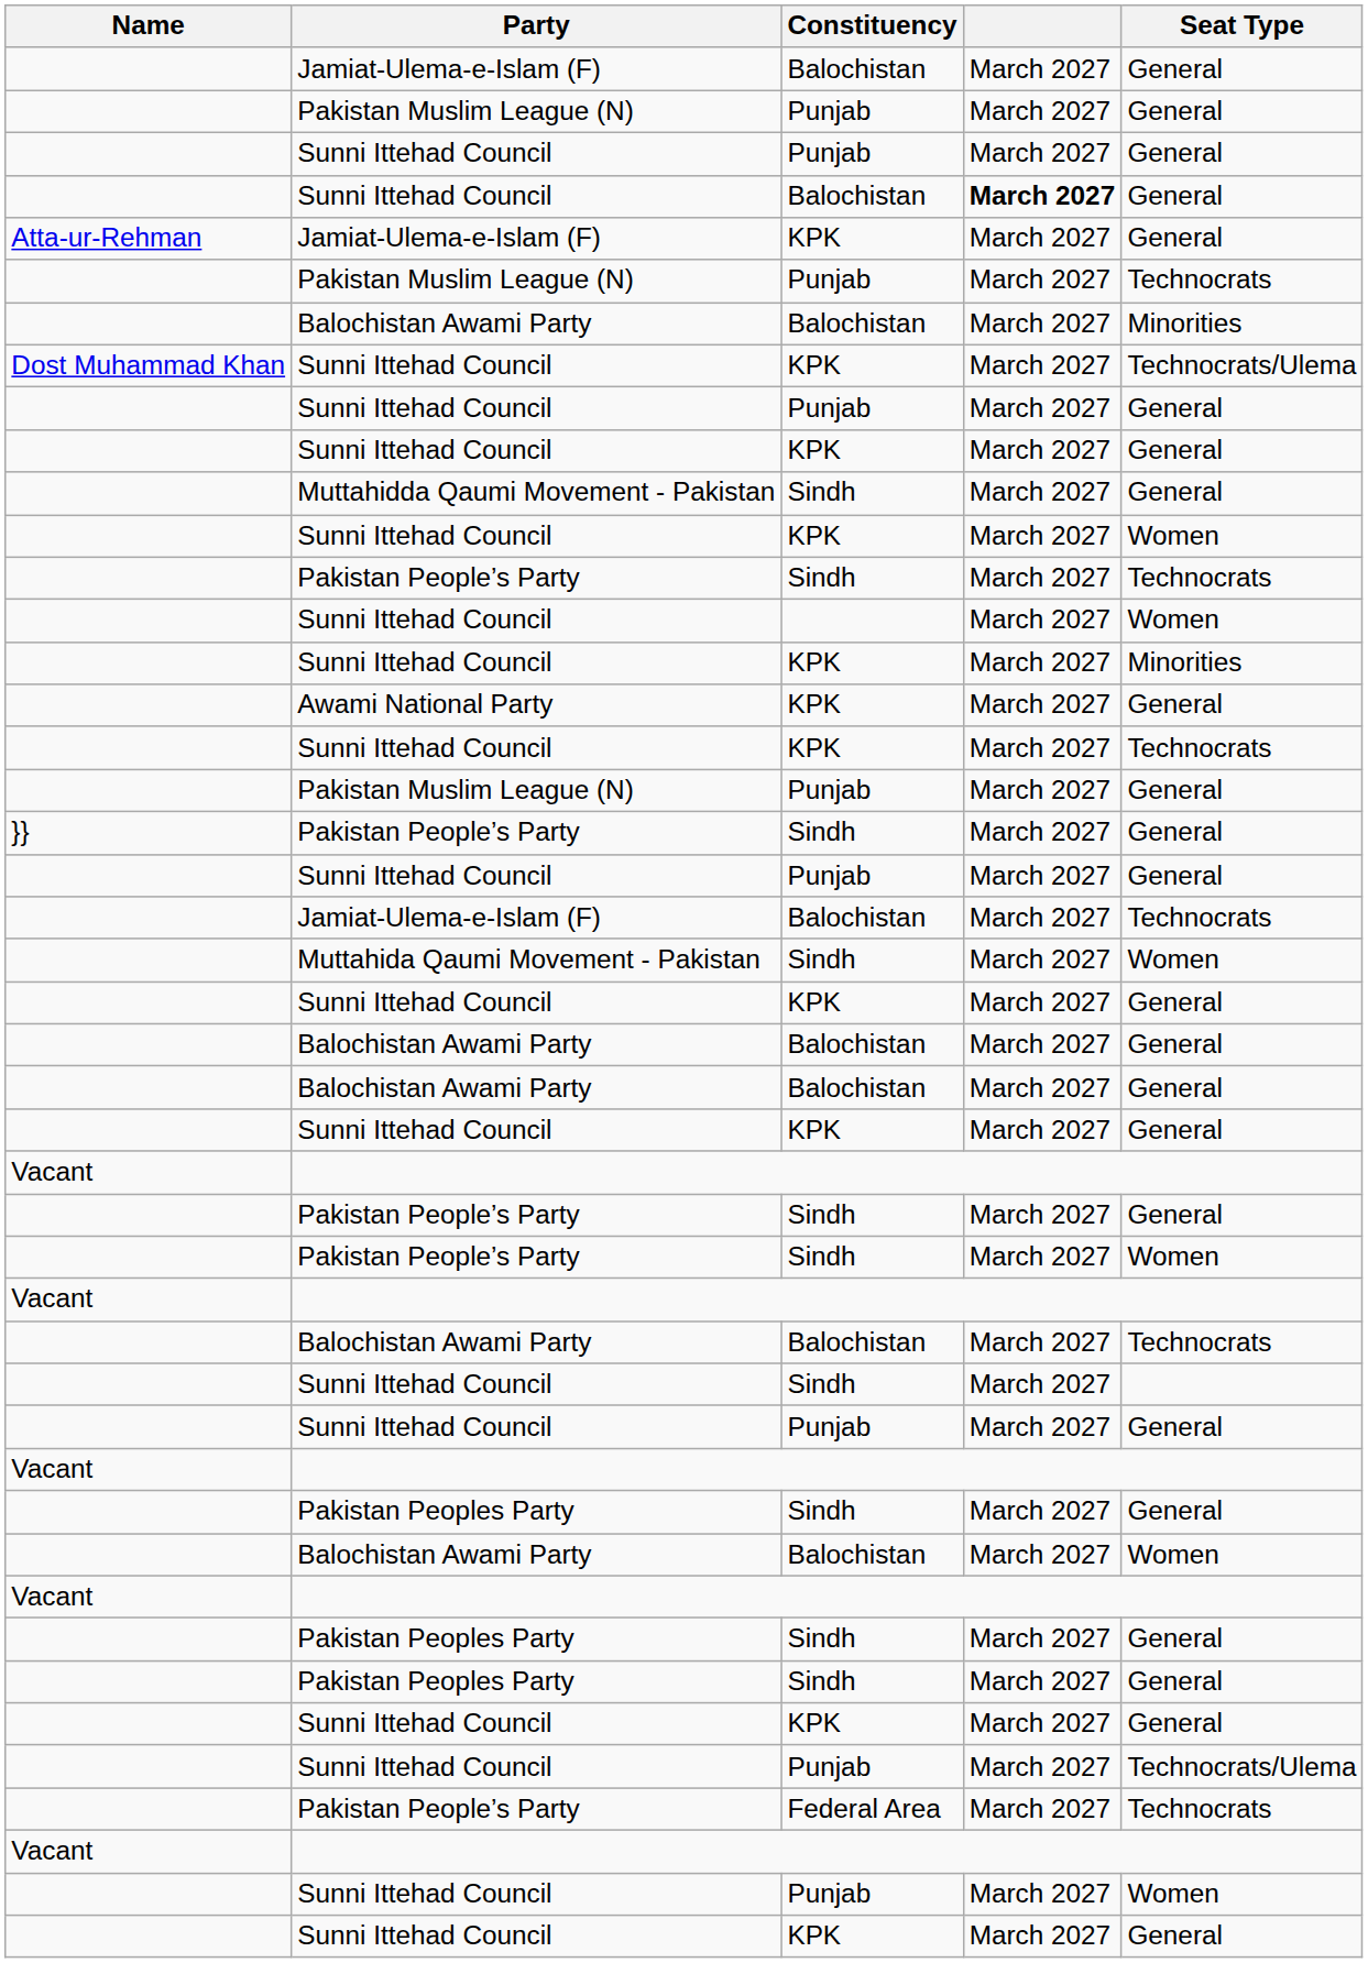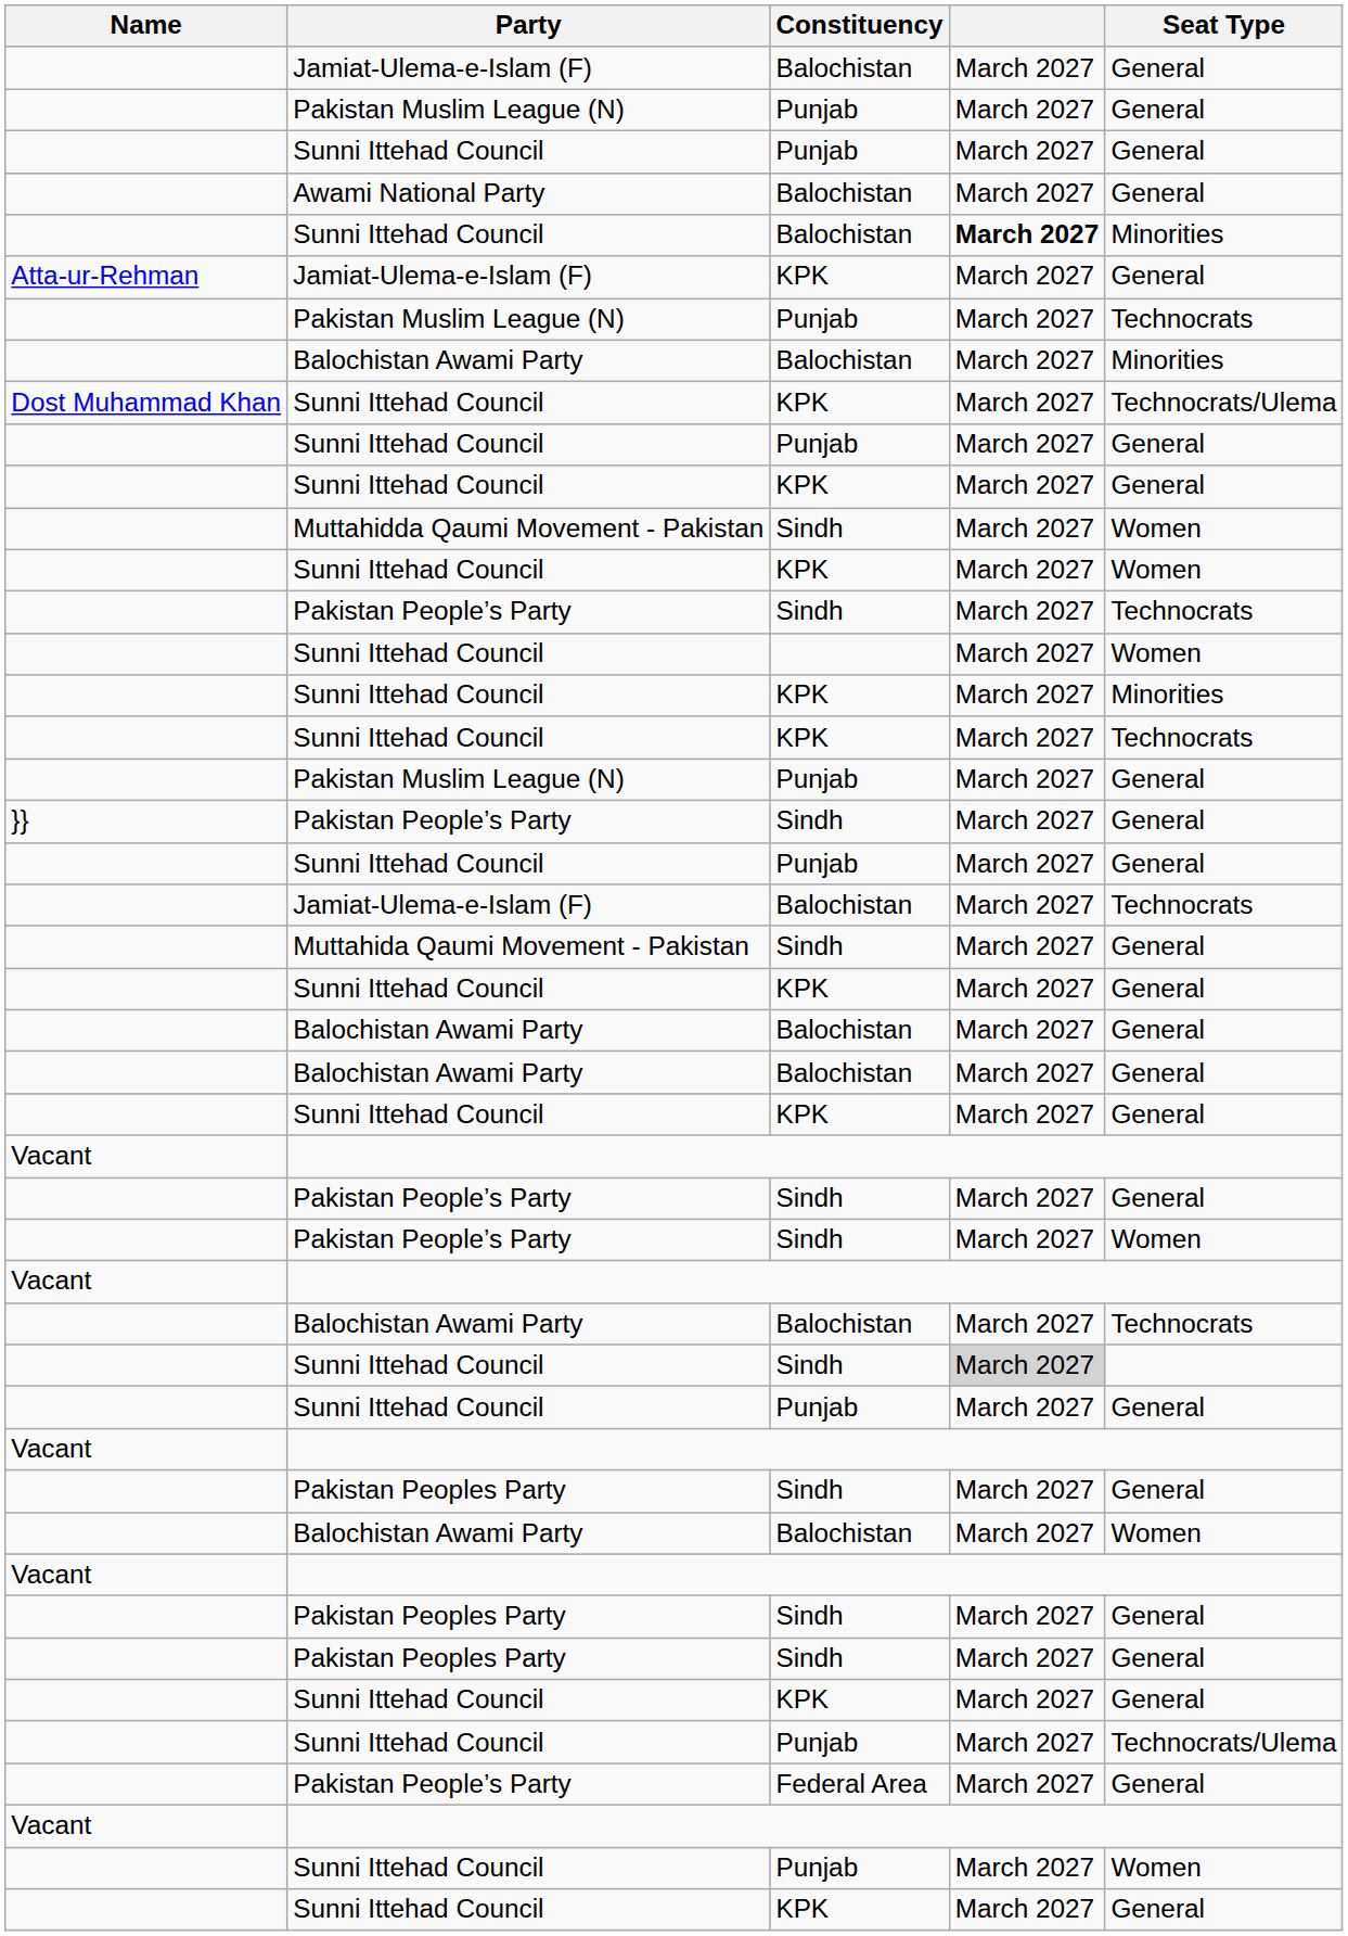+ row: Awami National Party | Balochistan | March 2027 | General
Sunni Ittehad Council / Balochistan | Seat Type: General -> Minorities
Muttahidda Qaumi Movement - Pakistan | Seat Type: General -> Women
- row: Awami National Party | KPK | March 2027 | General
Muttahida Qaumi Movement - Pakistan | Seat Type: Women -> General
Sunni Ittehad Council / Sindh | column 4: no background -> lightgrey background
Pakistan People’s Party / Federal Area | Seat Type: Technocrats -> General
